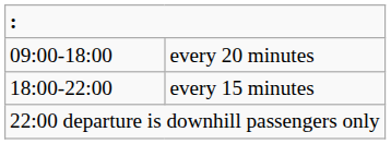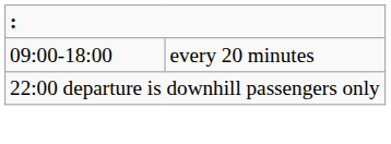- row: 18:00-22:00 | every 15 minutes
